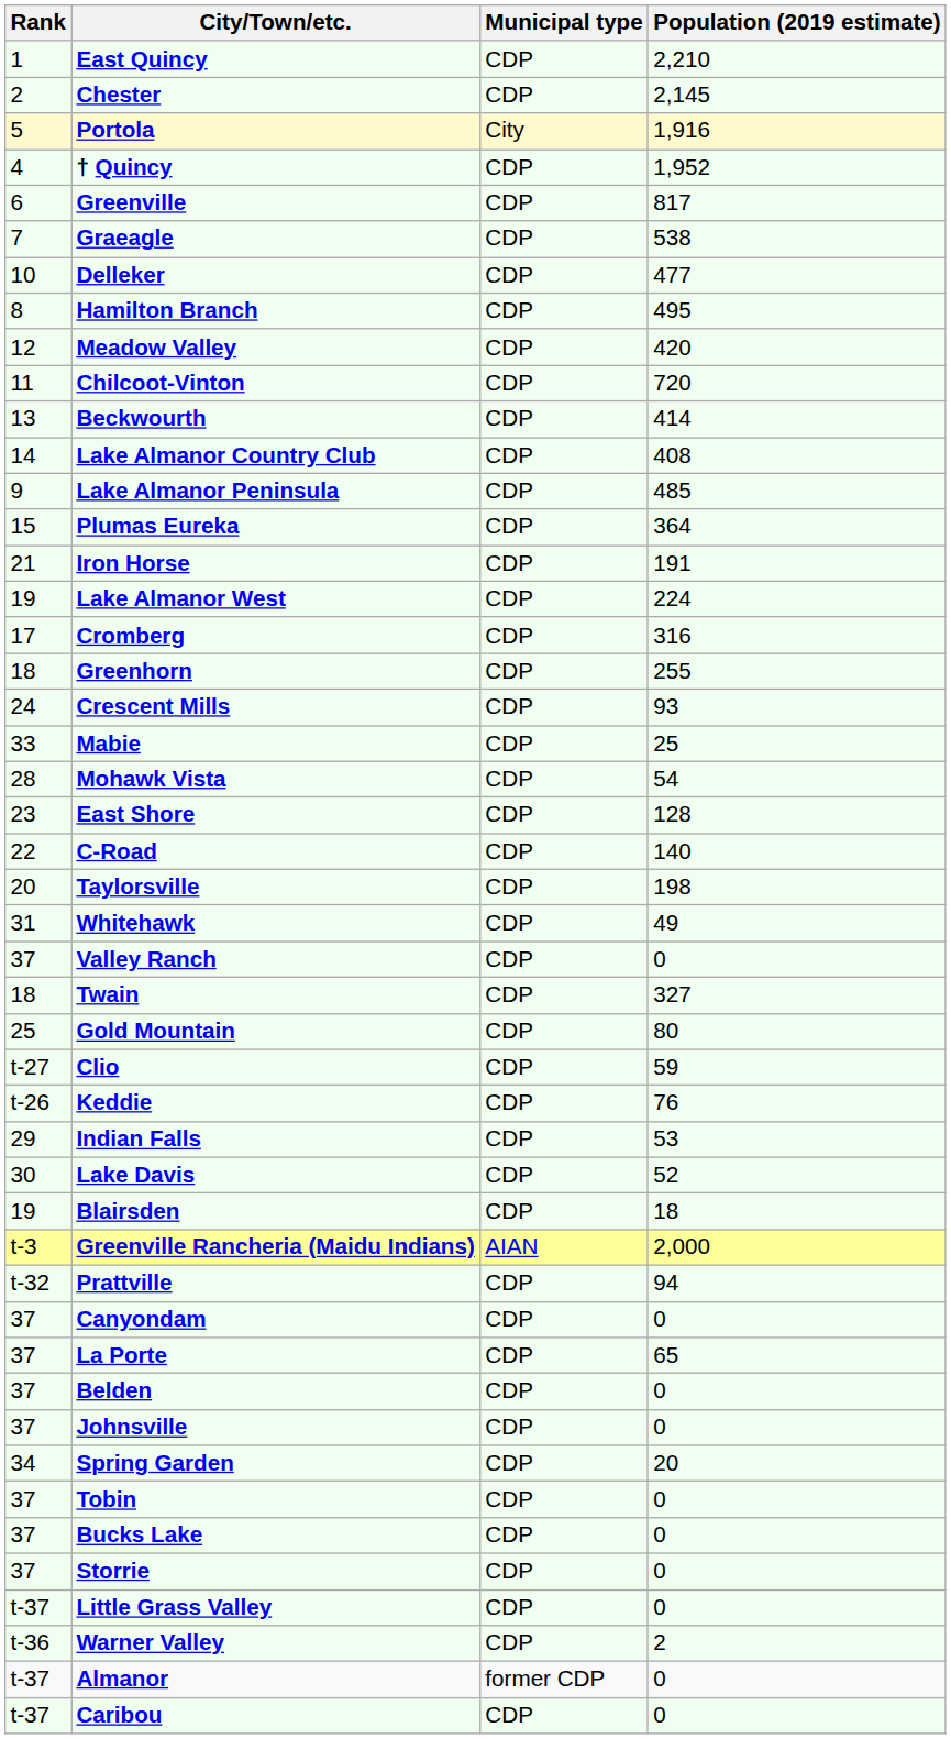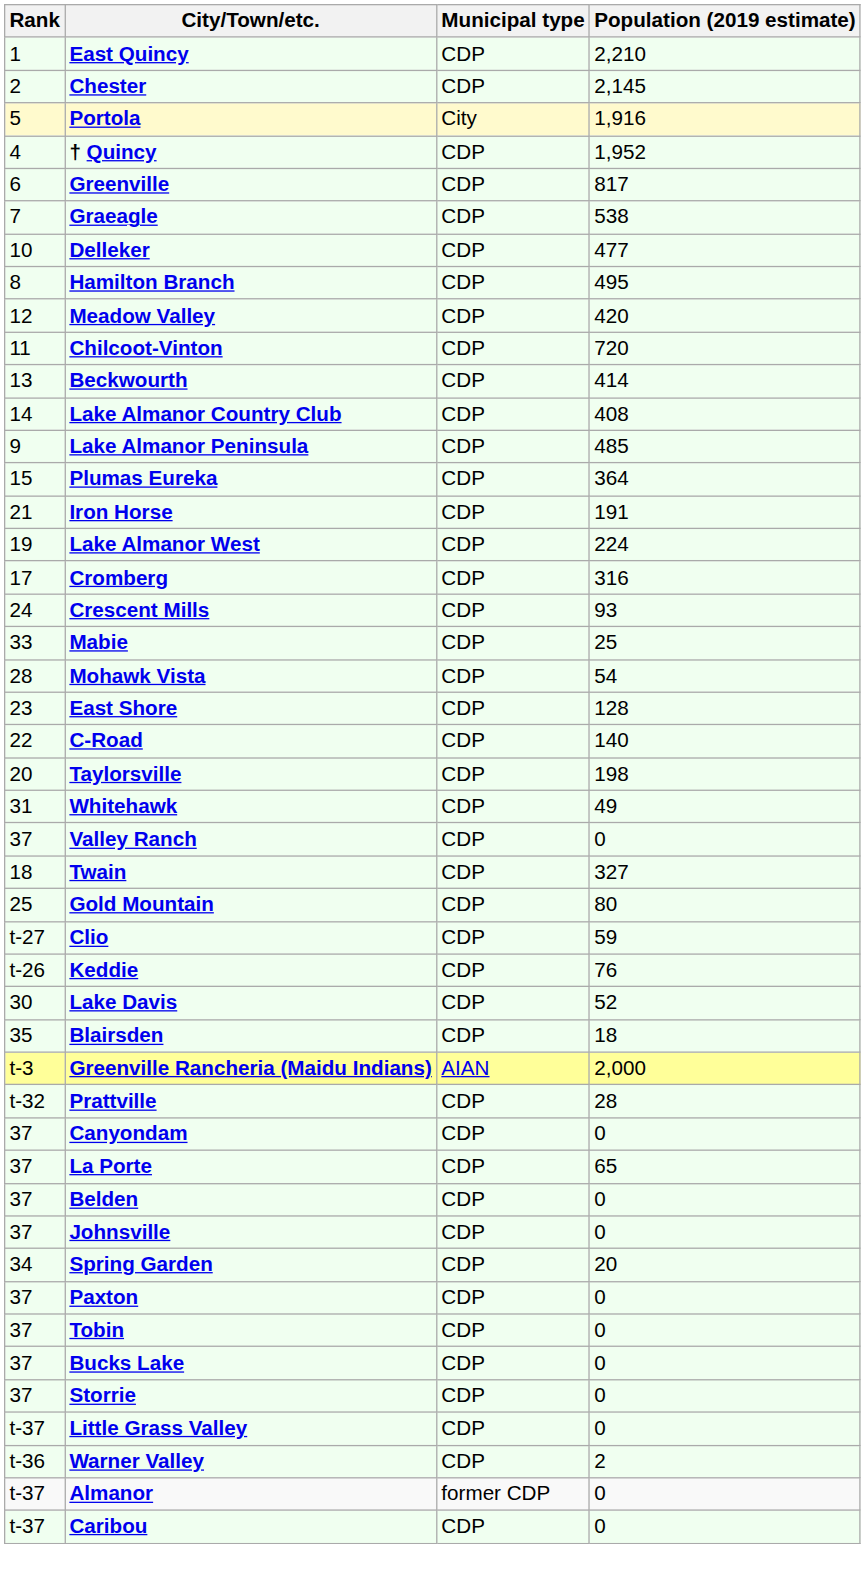- row: 18 | Greenhorn | CDP | 255
- row: 29 | Indian Falls | CDP | 53
Blairsden | Rank: 19 -> 35
Prattville | Population (2019 estimate): 94 -> 28
+ row: 37 | Paxton | CDP | 0
